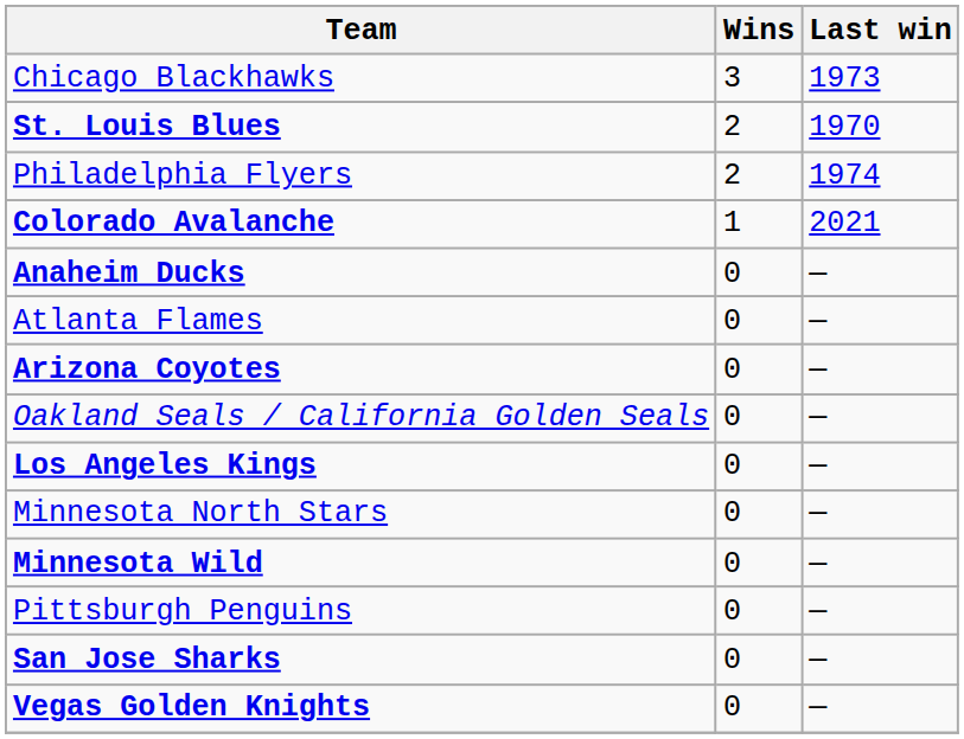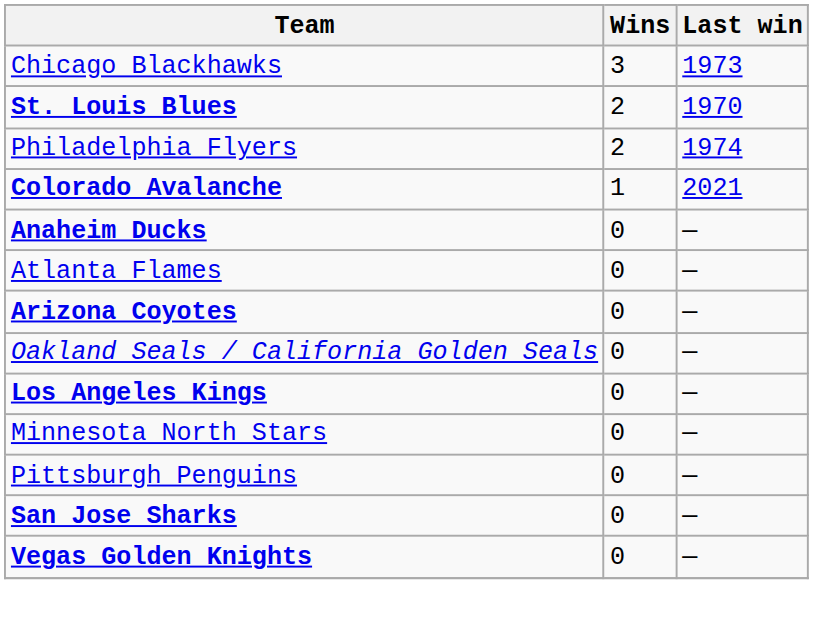- row: Minnesota Wild | 0 | —
